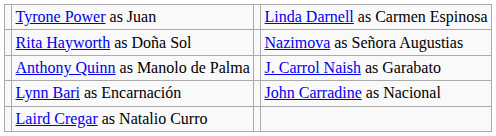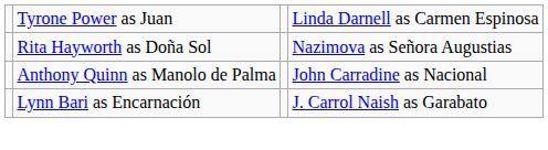Anthony Quinn as Manolo de Palma | column 4: J. Carrol Naish as Garabato -> John Carradine as Nacional
Lynn Bari as Encarnación | column 4: John Carradine as Nacional -> J. Carrol Naish as Garabato
- row: Laird Cregar as Natalio Curro
